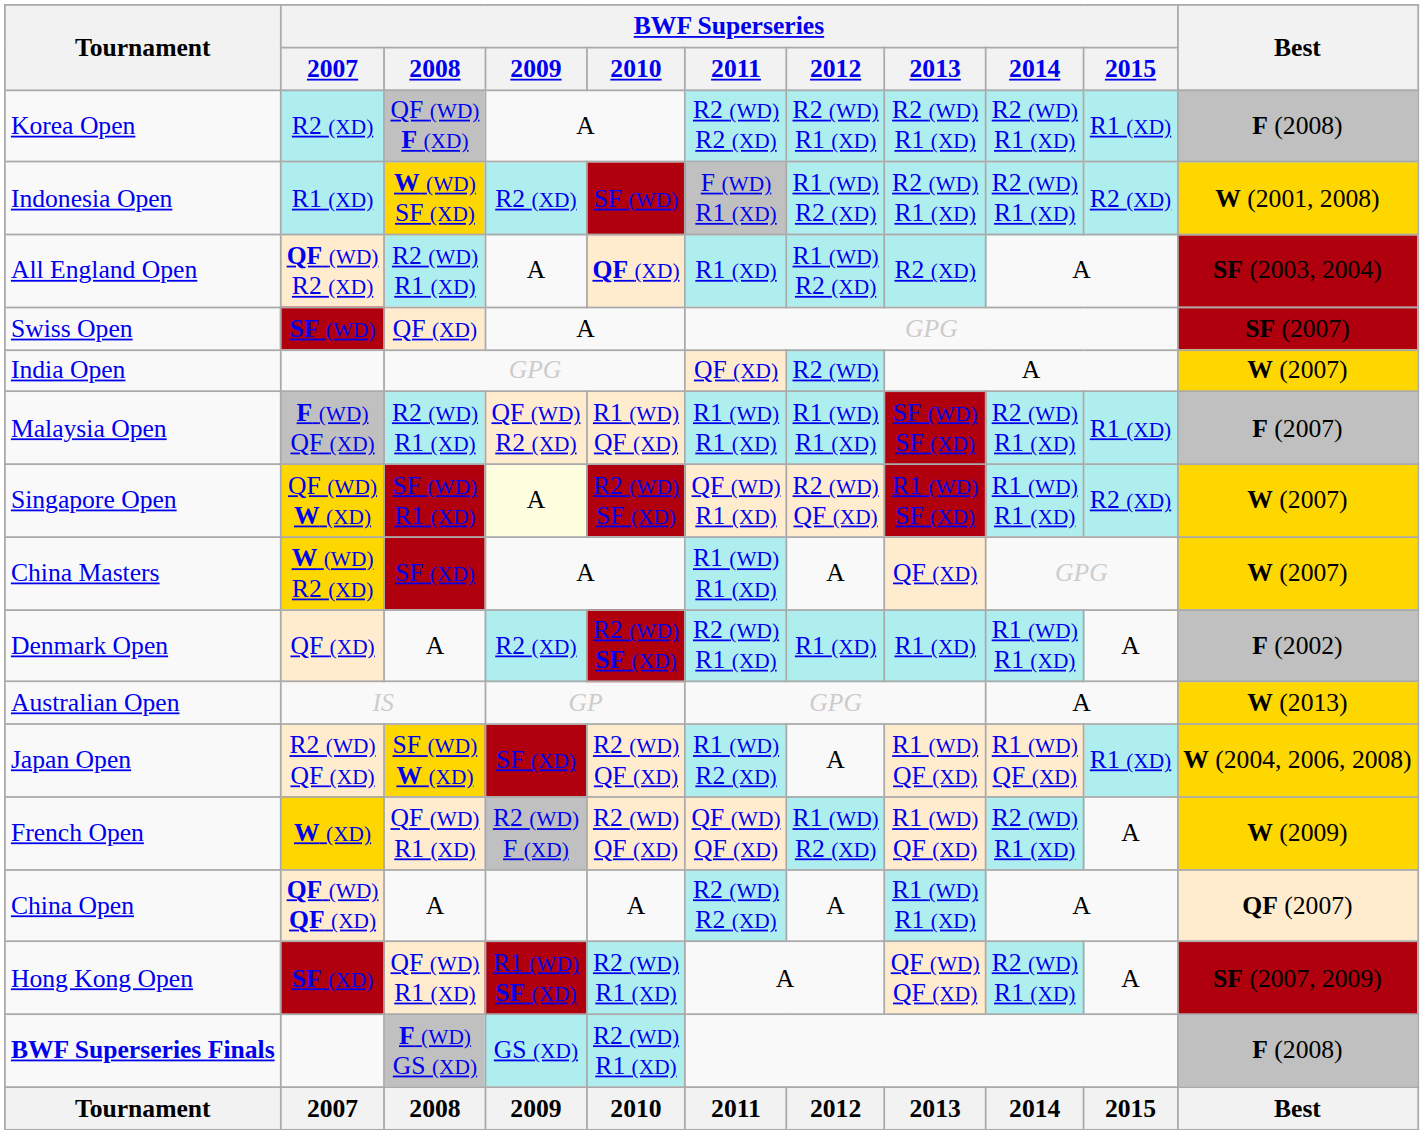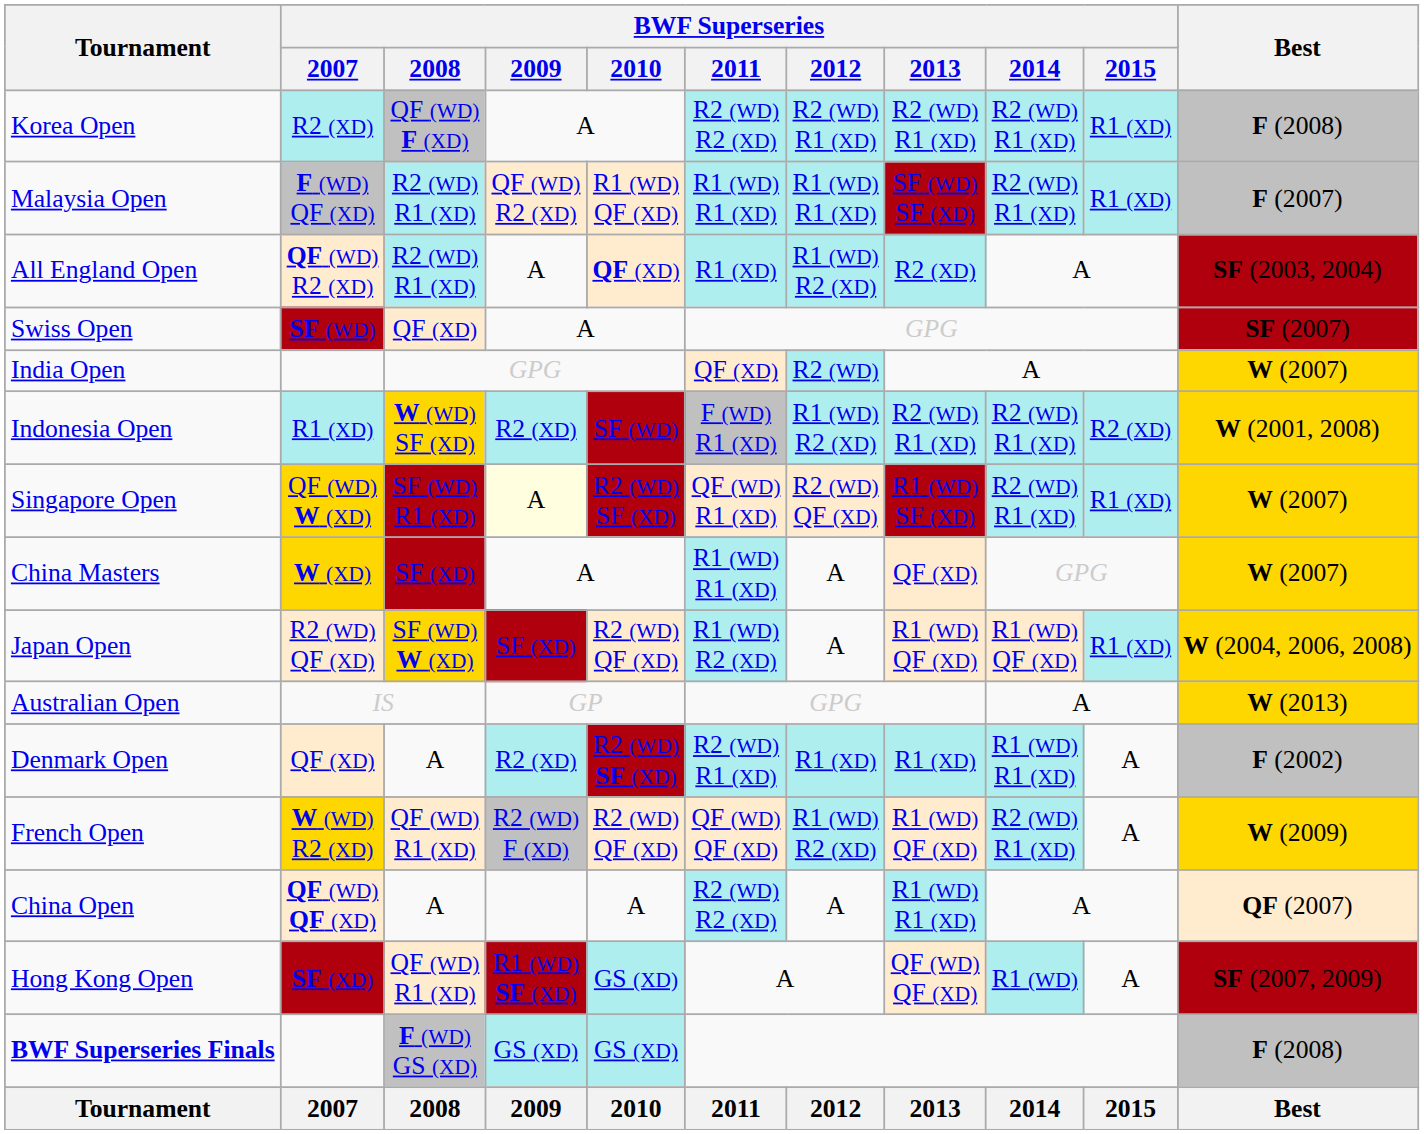rows swapped: Malaysia Open <-> Indonesia Open
Singapore Open | BWF Superseries / 2014: R1 (WD) R1 (XD) -> R2 (WD) R1 (XD)
Singapore Open | BWF Superseries / 2015: R2 (XD) -> R1 (XD)
China Masters | BWF Superseries / 2007: W (WD) R2 (XD) -> W (XD)
rows swapped: Japan Open <-> Denmark Open
French Open | BWF Superseries / 2007: W (XD) -> W (WD) R2 (XD)
Hong Kong Open | BWF Superseries / 2010: R2 (WD) R1 (XD) -> GS (XD)
Hong Kong Open | BWF Superseries / 2014: R2 (WD) R1 (XD) -> R1 (WD)
BWF Superseries Finals | BWF Superseries / 2010: R2 (WD) R1 (XD) -> GS (XD)
